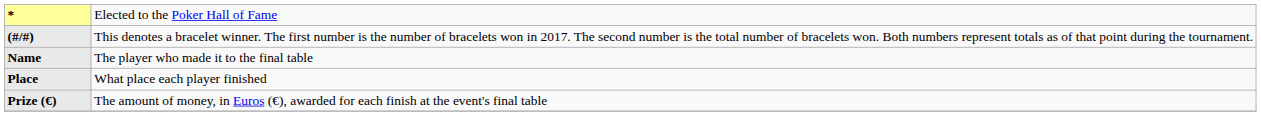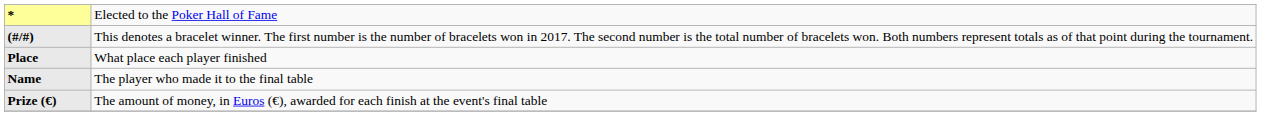rows swapped: Place <-> Name
